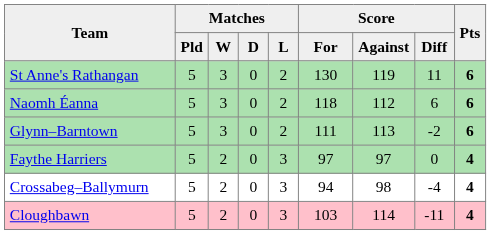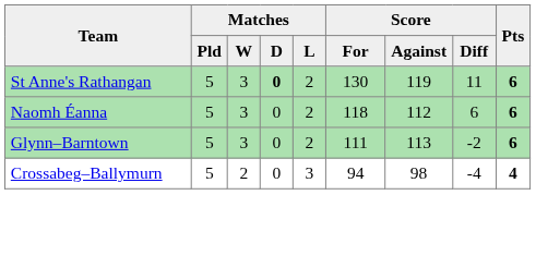St Anne's Rathangan | Matches / D: normal -> bold
- row: Faythe Harriers | 5 | 2 | 0 | 3 | 97 | 97 | 0 | 4
- row: Cloughbawn | 5 | 2 | 0 | 3 | 103 | 114 | -11 | 4
